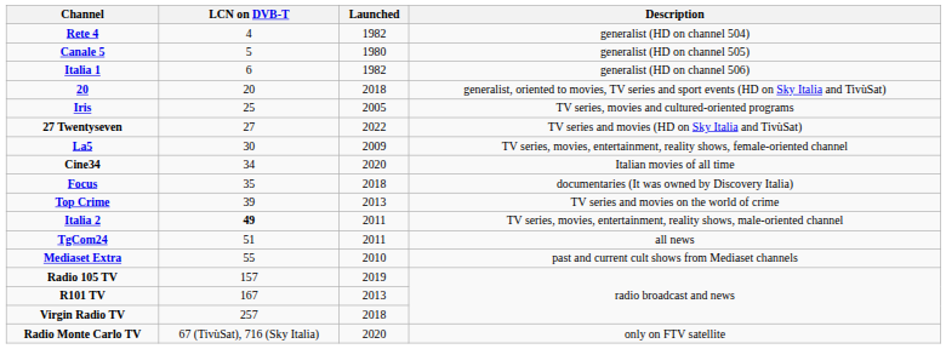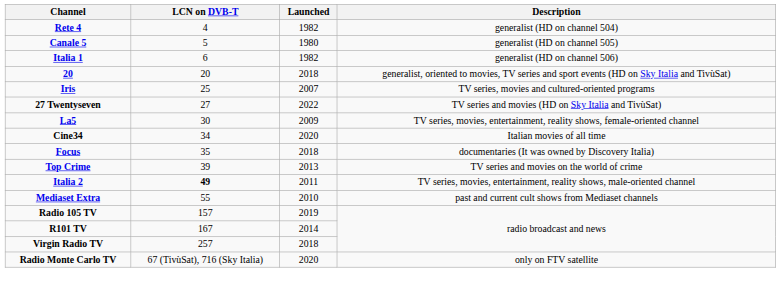Iris | Launched: 2005 -> 2007
- row: TgCom24 | 51 | 2011 | all news
R101 TV | Launched: 2013 -> 2014
